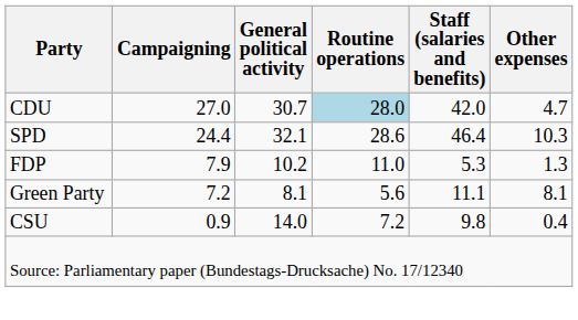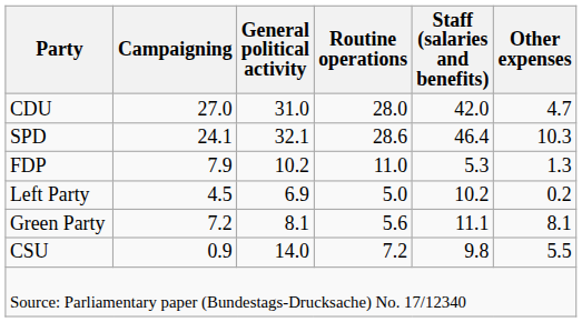CDU | General political activity: 30.7 -> 31.0
CDU | Routine operations: lightblue background -> no background
SPD | Campaigning: 24.4 -> 24.1
+ row: Left Party | 4.5 | 6.9 | 5.0 | 10.2 | 0.2
CSU | Other expenses: 0.4 -> 5.5
